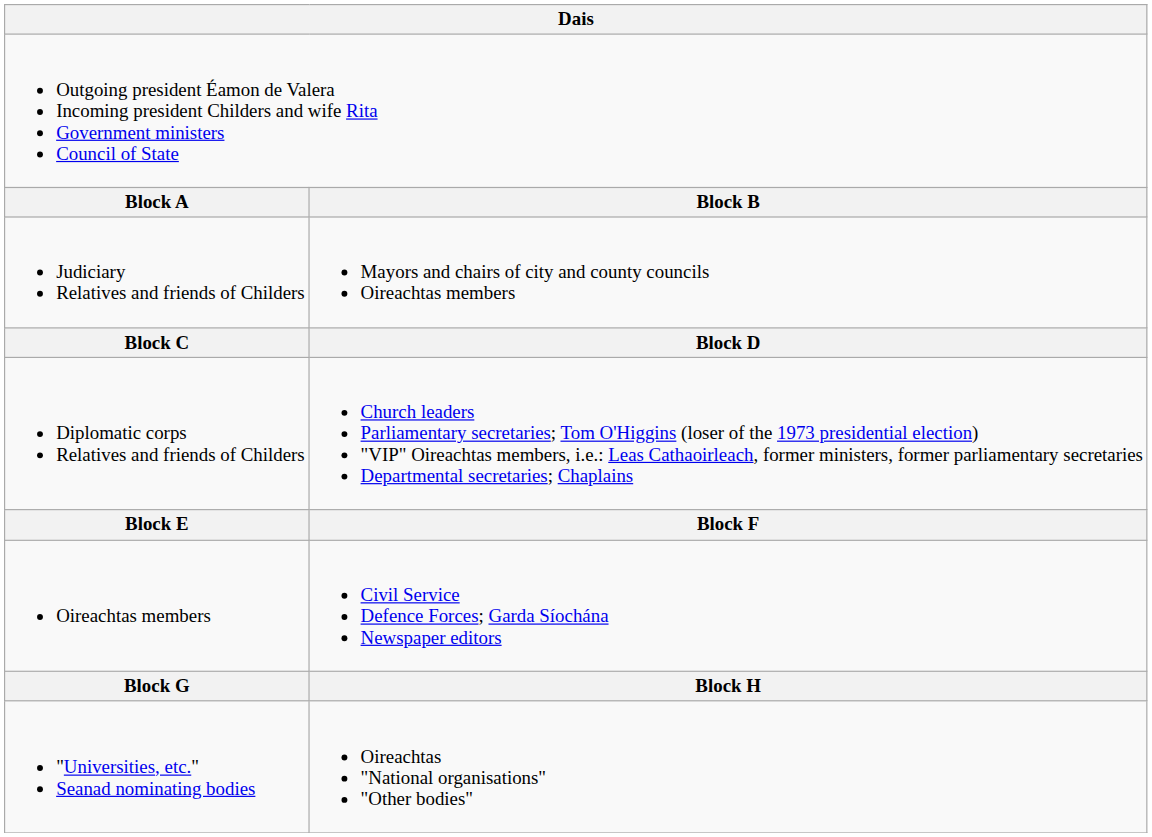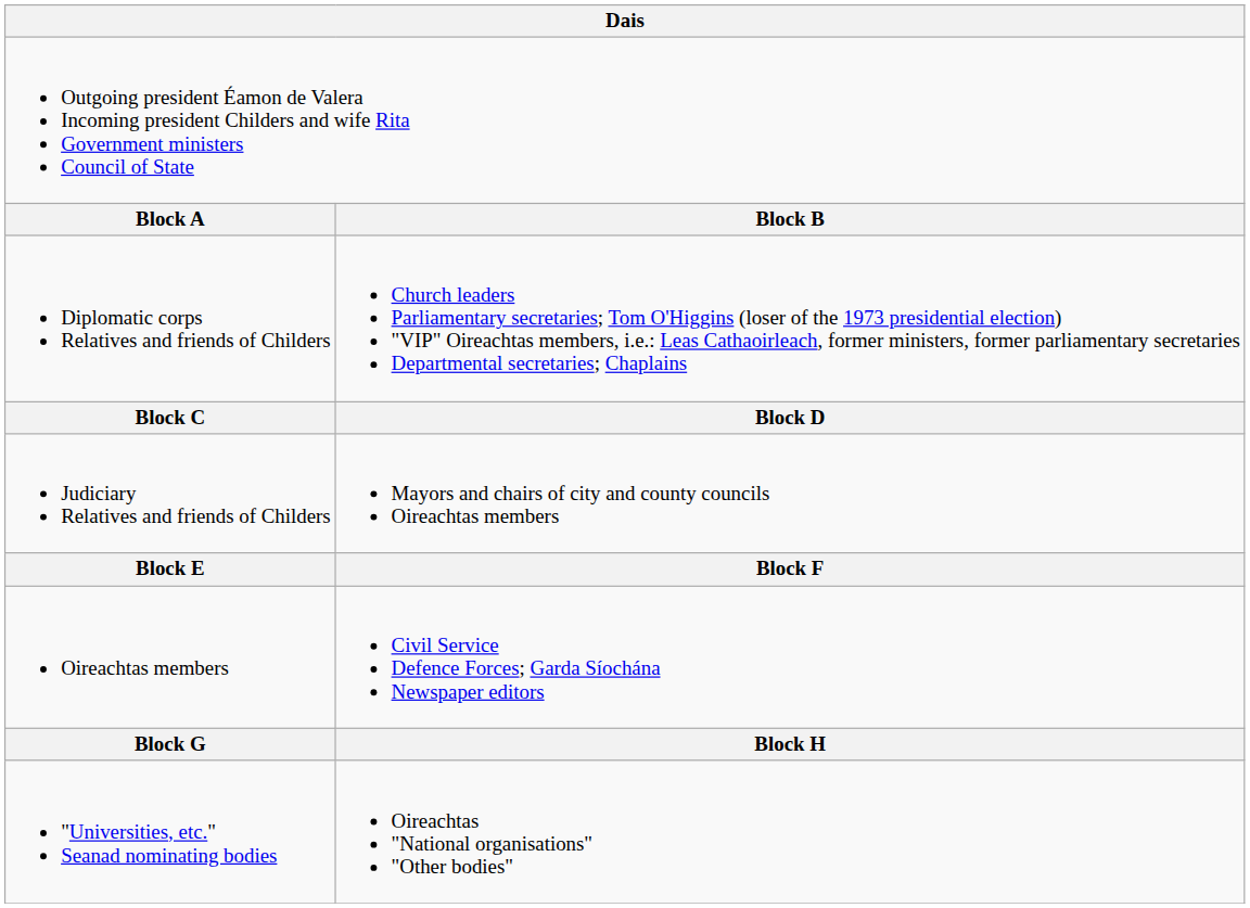rows swapped: Diplomatic corps Relatives and friends of Childers <-> Judiciary Relatives and friends of Childers
